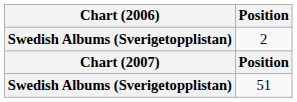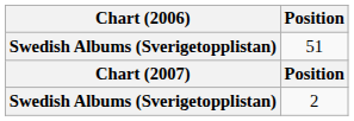rows swapped: 2 <-> 51
